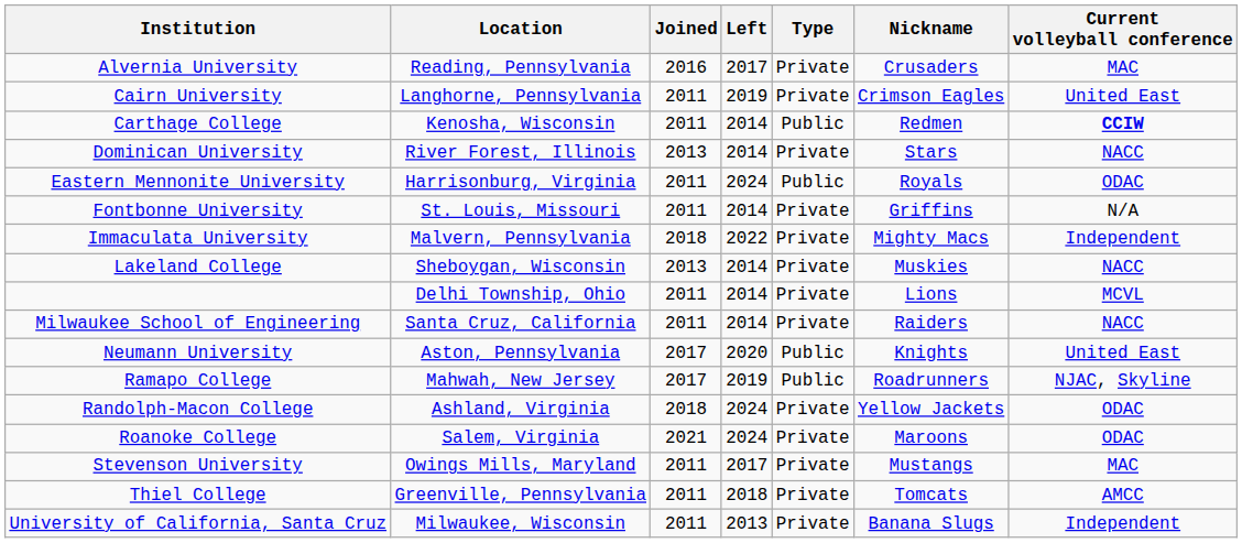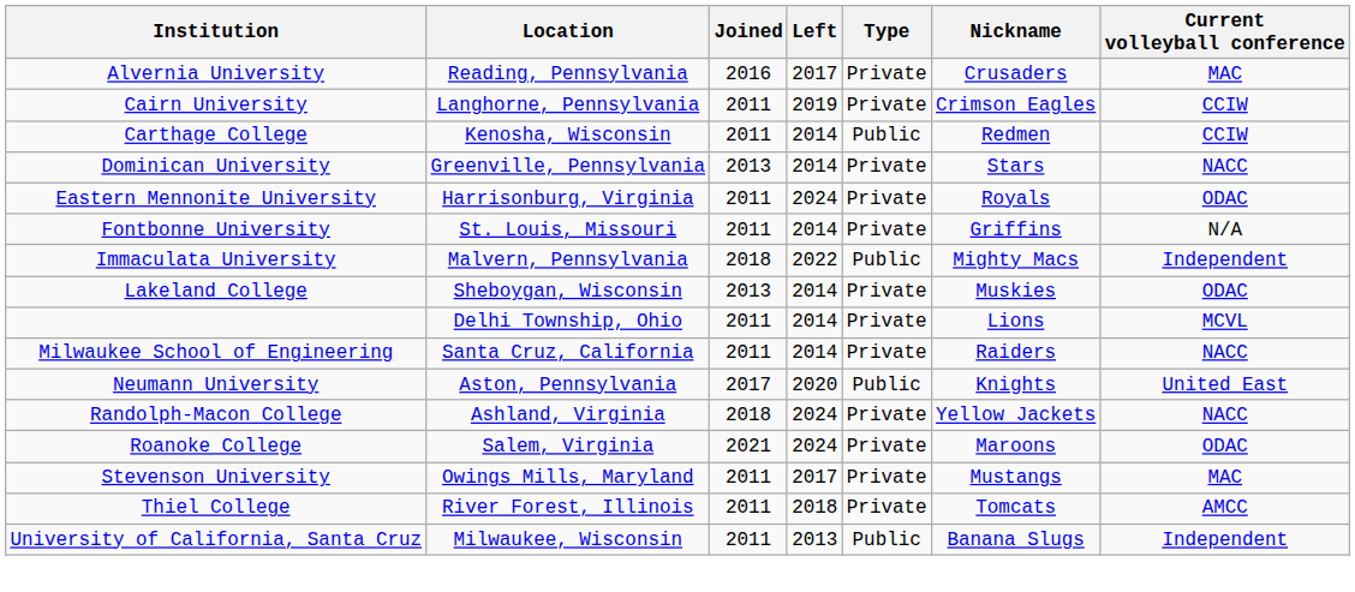Cairn University | Current volleyball conference: United East -> CCIW
Carthage College | Current volleyball conference: bold -> normal
Dominican University | Location: River Forest, Illinois -> Greenville, Pennsylvania
Eastern Mennonite University | Type: Public -> Private
Immaculata University | Type: Private -> Public
Lakeland College | Current volleyball conference: NACC -> ODAC
- row: Ramapo College | Mahwah, New Jersey | 2017 | 2019 | Public | Roadrunners | NJAC, Skyline
Randolph-Macon College | Current volleyball conference: ODAC -> NACC
Thiel College | Location: Greenville, Pennsylvania -> River Forest, Illinois
University of California, Santa Cruz | Type: Private -> Public
